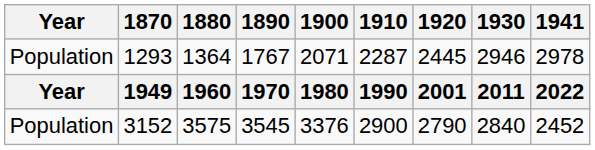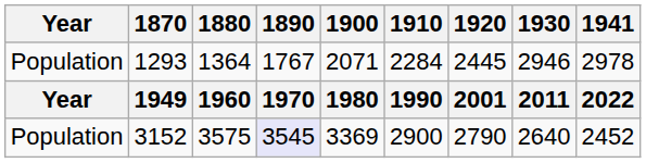1293 | 1910: 2287 -> 2284
3152 | 1890: no background -> lavender background
3152 | 1900: 3376 -> 3369
3152 | 1930: 2840 -> 2640
